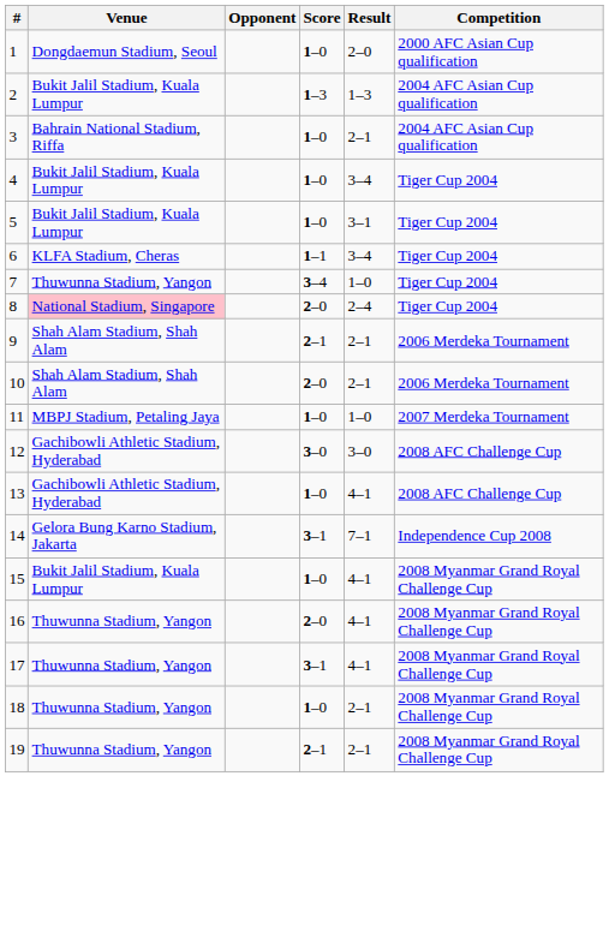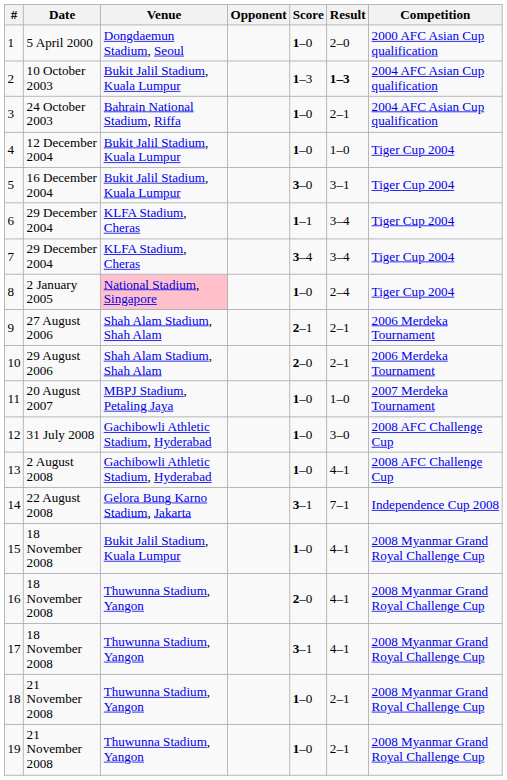+ column: Date | 5 April 2000 | 10 October 2003 | 24 October 2003 | 12 December 2004 | 16 December 2004 | 29 December 2004 | 29 December 2004 | 2 January 2005 | 27 August 2006 | 29 August 2006 | 20 August 2007 | 31 July 2008 | 2 August 2008 | 22 August 2008 | 18 November 2008 | 18 November 2008 | 18 November 2008 | 21 November 2008 | 21 November 2008
2 | Result: normal -> bold
4 | Result: 3–4 -> 1–0
5 | Score: 1–0 -> 3–0
7 | Venue: Thuwunna Stadium, Yangon -> KLFA Stadium, Cheras
7 | Result: 1–0 -> 3–4
8 | Score: 2–0 -> 1–0
12 | Score: 3–0 -> 1–0
19 | Score: 2–1 -> 1–0
